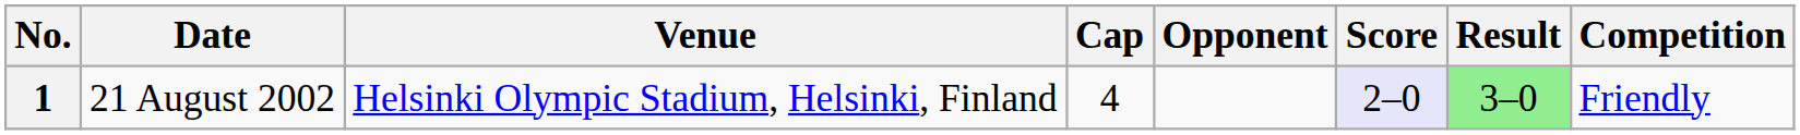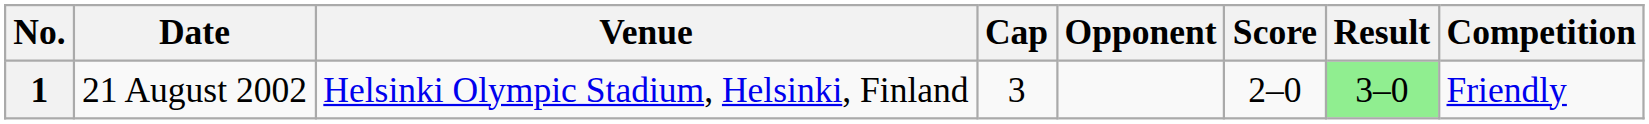1 | Cap: 4 -> 3
1 | Score: lavender background -> no background
